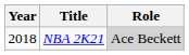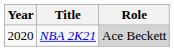NBA 2K21 | Year: 2018 -> 2020
